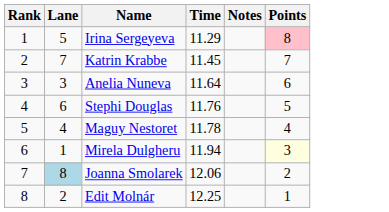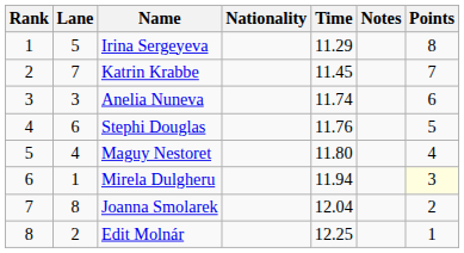+ column: Nationality
Irina Sergeyeva | Points: pink background -> no background
Anelia Nuneva | Time: 11.64 -> 11.74
Maguy Nestoret | Time: 11.78 -> 11.80
Joanna Smolarek | Lane: lightblue background -> no background
Joanna Smolarek | Time: 12.06 -> 12.04
